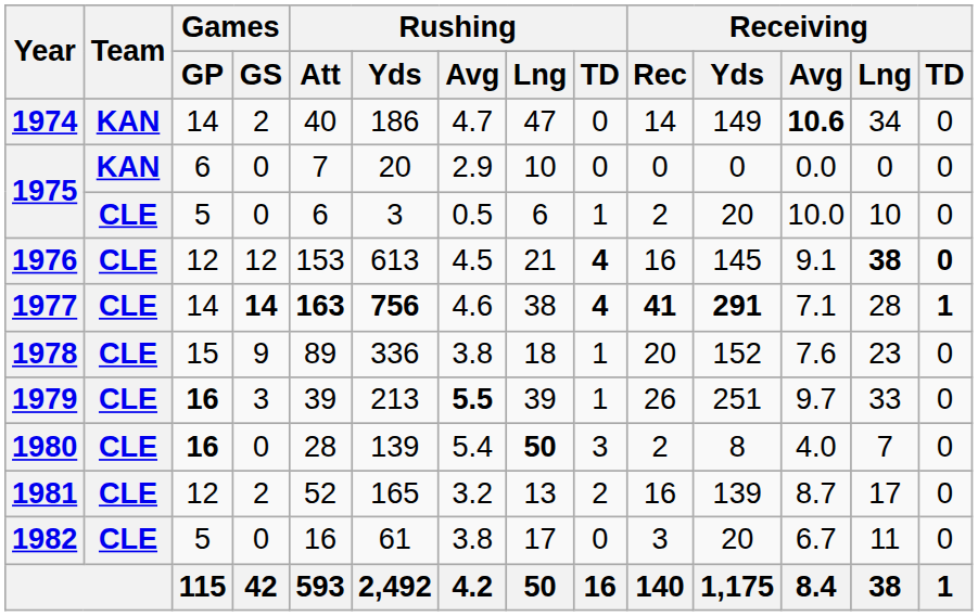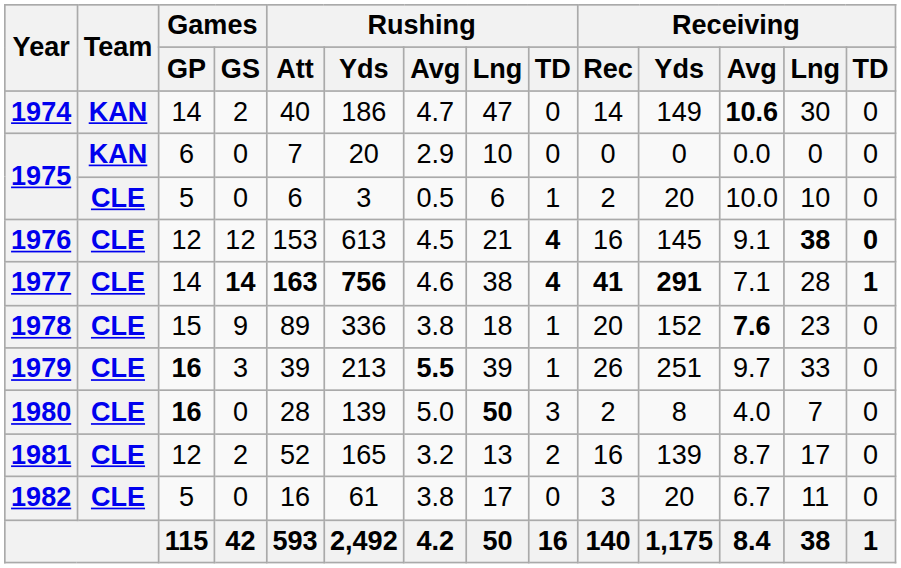1974 | Receiving / Lng: 34 -> 30
1978 | Receiving / Avg: normal -> bold
1980 | Rushing / Avg: 5.4 -> 5.0
